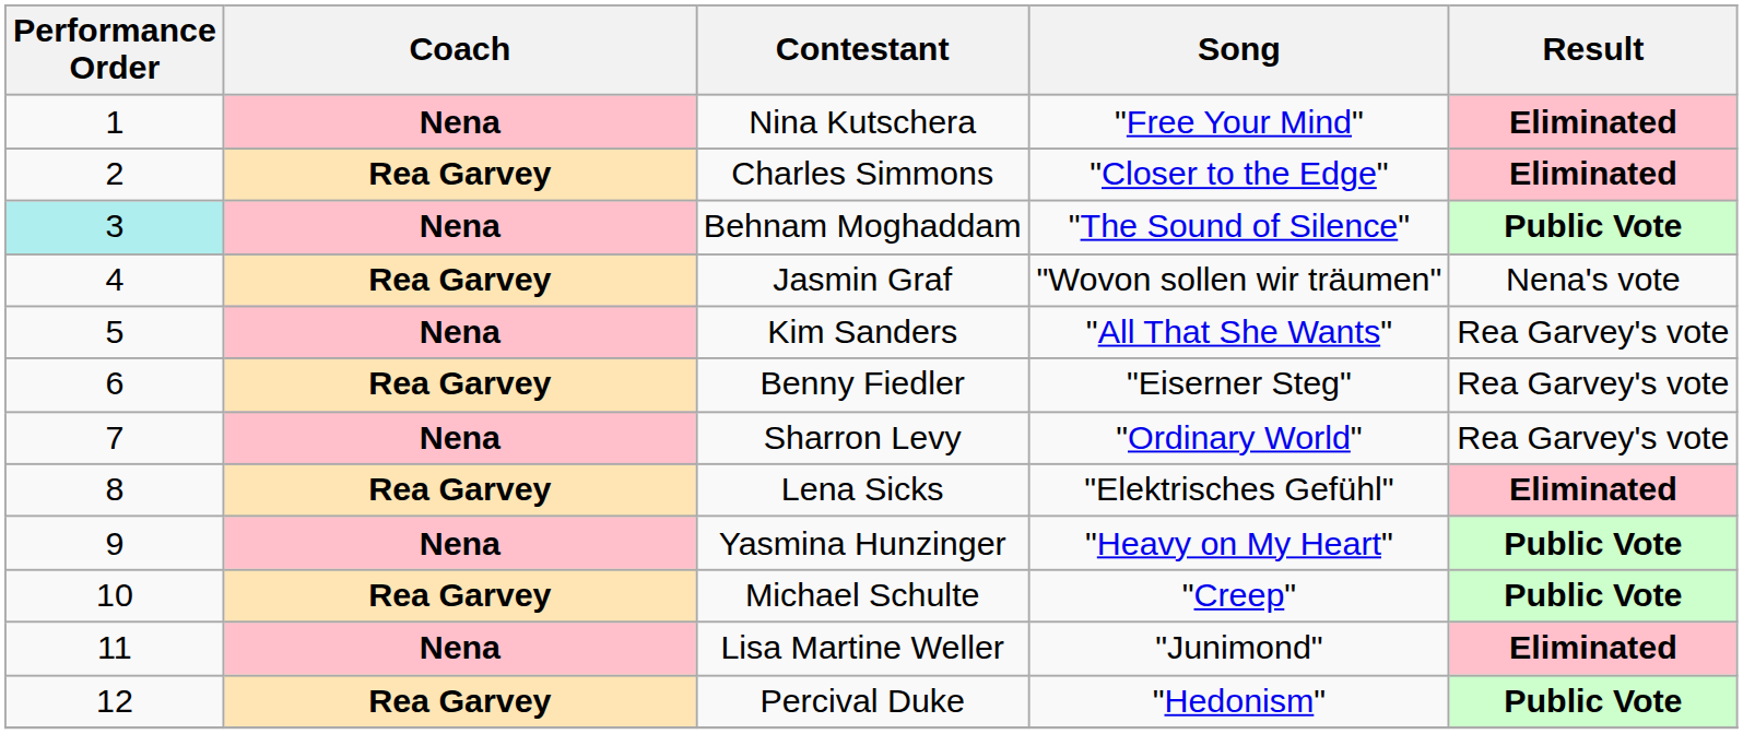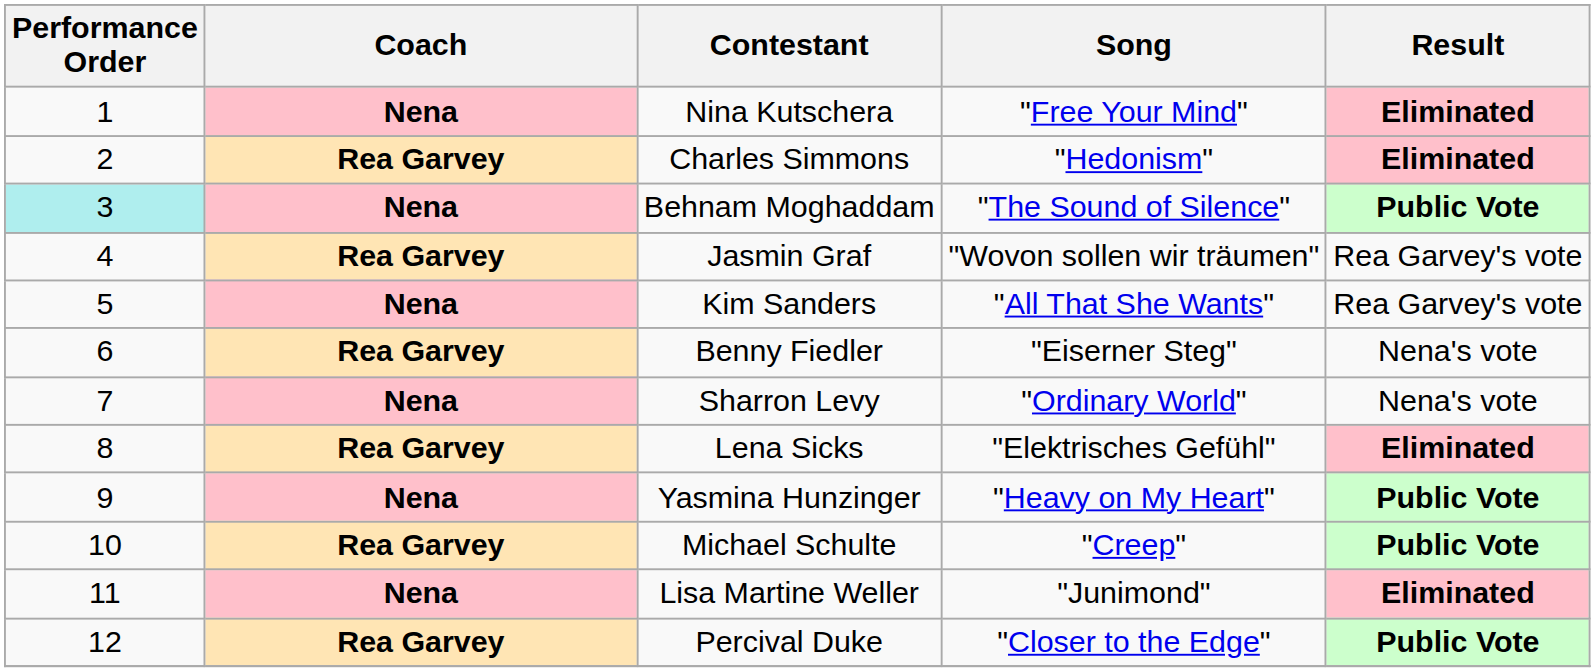Charles Simmons | Song: "Closer to the Edge" -> "Hedonism"
Jasmin Graf | Result: Nena's vote -> Rea Garvey's vote
Benny Fiedler | Result: Rea Garvey's vote -> Nena's vote
Sharron Levy | Result: Rea Garvey's vote -> Nena's vote
Percival Duke | Song: "Hedonism" -> "Closer to the Edge"
